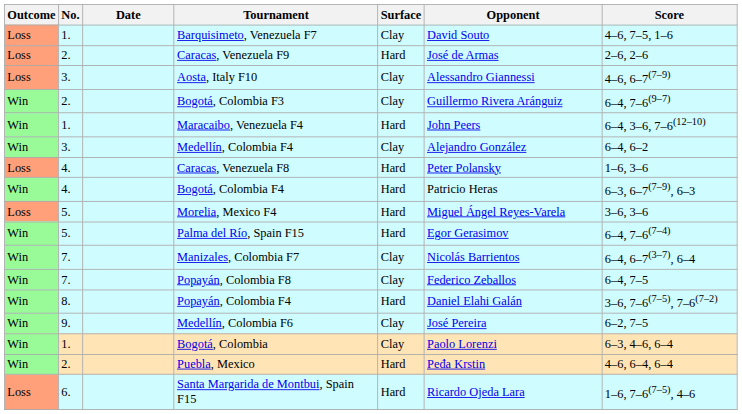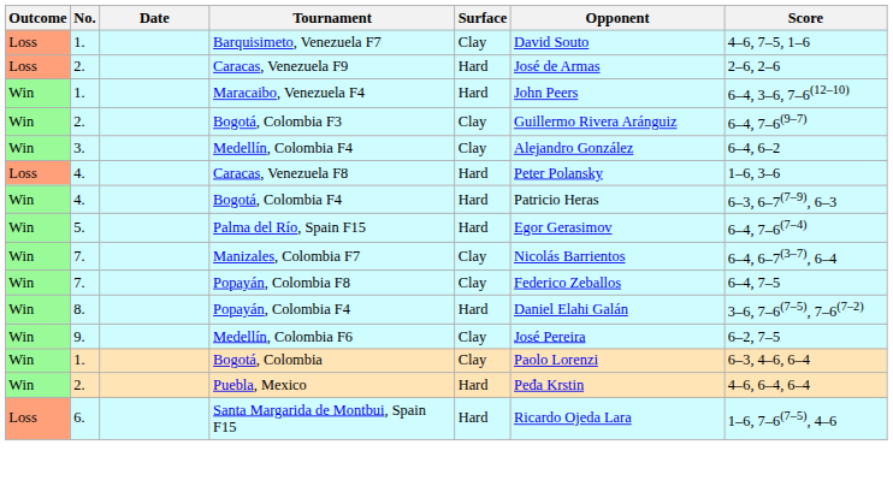- row: Loss | 3. | Aosta, Italy F10 | Clay | Alessandro Giannessi | 4–6, 6–7(7–9)
rows swapped: Maracaibo, Venezuela F4 <-> Bogotá, Colombia F3
- row: Loss | 5. | Morelia, Mexico F4 | Hard | Miguel Ángel Reyes-Varela | 3–6, 3–6
